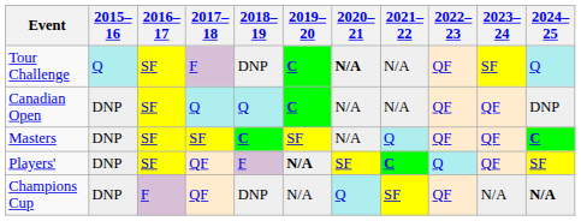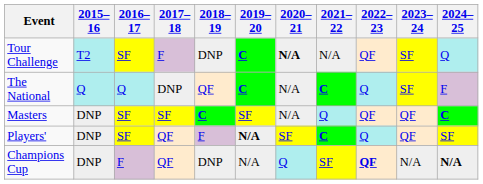Tour Challenge | 2015–16: Q -> T2
- row: Canadian Open | DNP | SF | Q | Q | C | N/A | N/A | QF | QF | DNP
+ row: The National | Q | Q | DNP | QF | C | N/A | C | Q | SF | F
Champions Cup | 2022–23: normal -> bold
